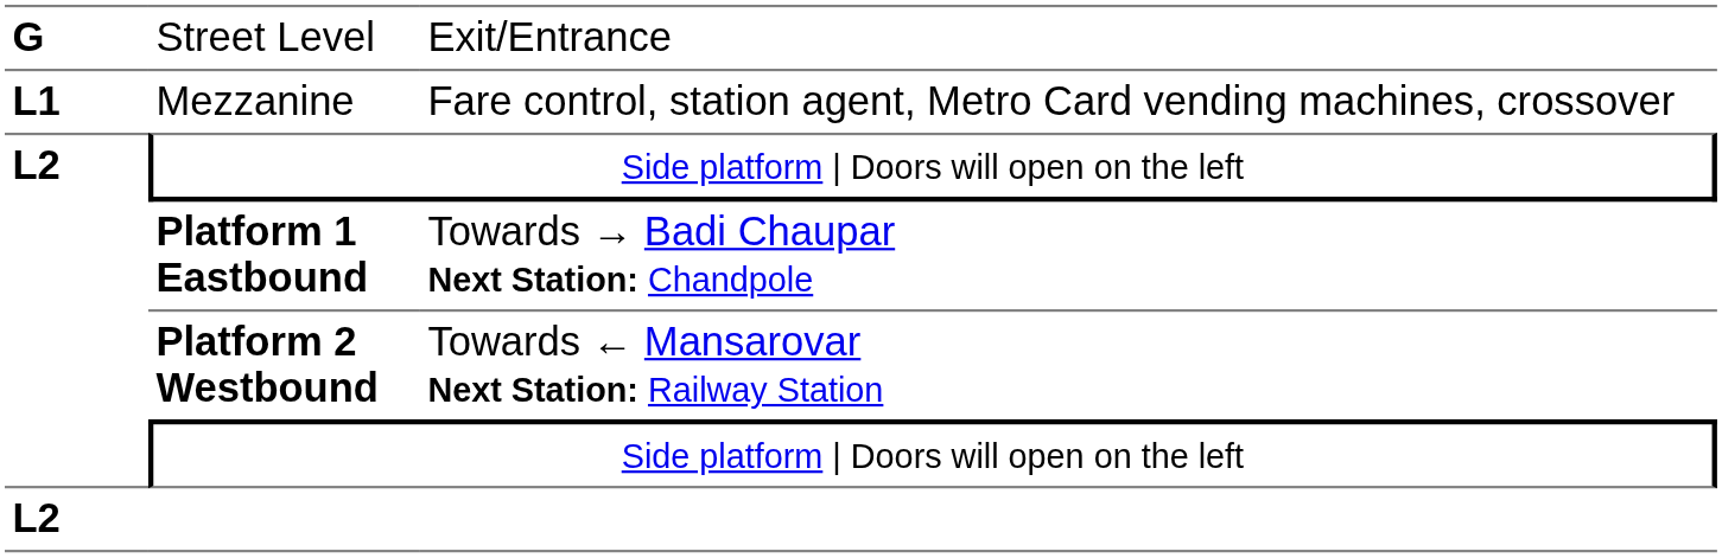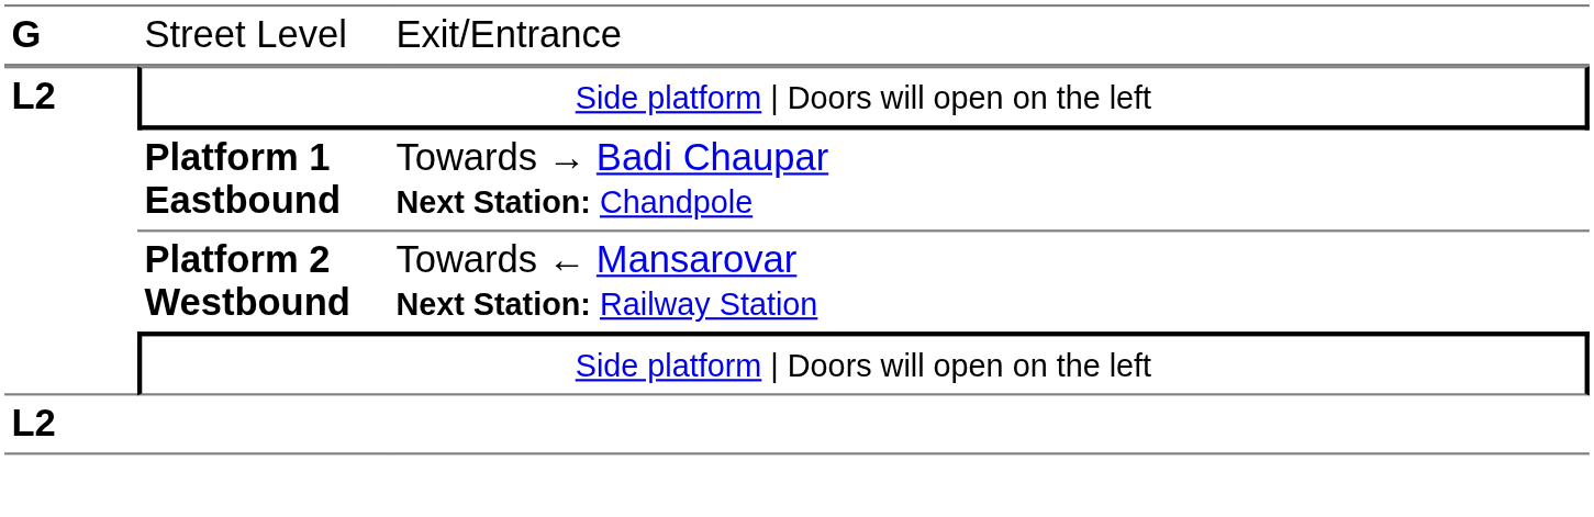- row: L1 | Mezzanine | Fare control, station agent, Metro Card vending machines, crossover
